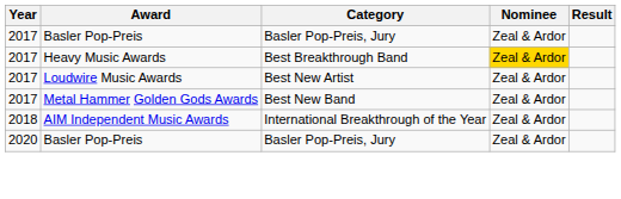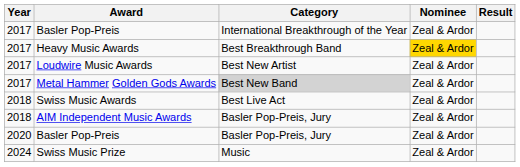2017 / Basler Pop-Preis | Category: Basler Pop-Preis, Jury -> International Breakthrough of the Year
Metal Hammer Golden Gods Awards | Category: no background -> lightgrey background
+ row: 2018 | Swiss Music Awards | Best Live Act | Zeal & Ardor
AIM Independent Music Awards | Category: International Breakthrough of the Year -> Basler Pop-Preis, Jury
+ row: 2024 | Swiss Music Prize | Music | Zeal & Ardor
